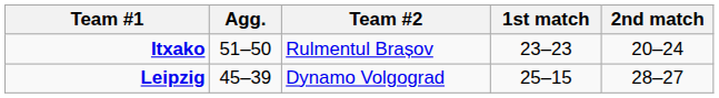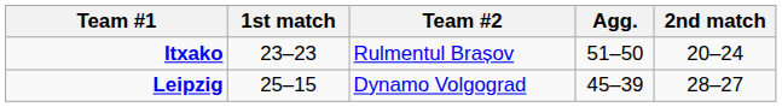columns swapped: Agg. <-> 1st match
